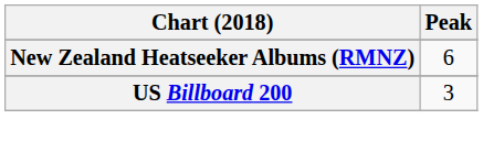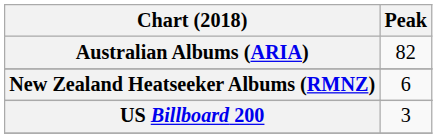+ row: Australian Albums (ARIA) | 82
